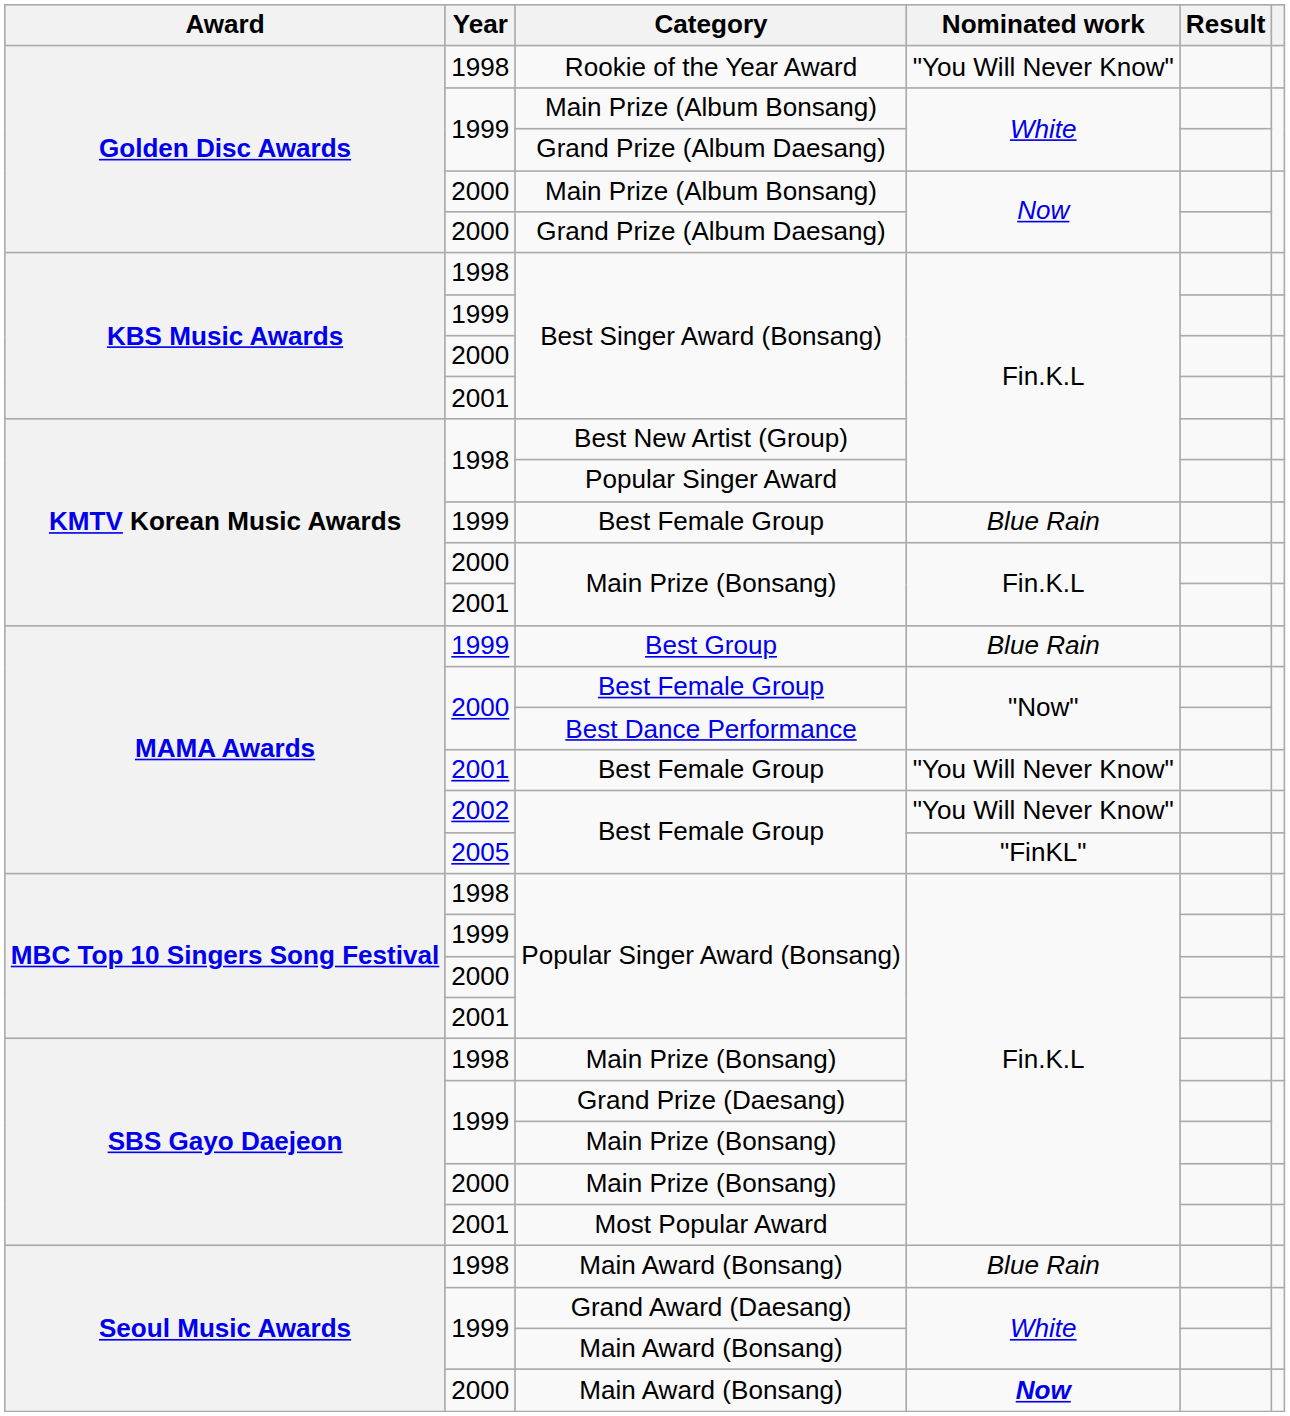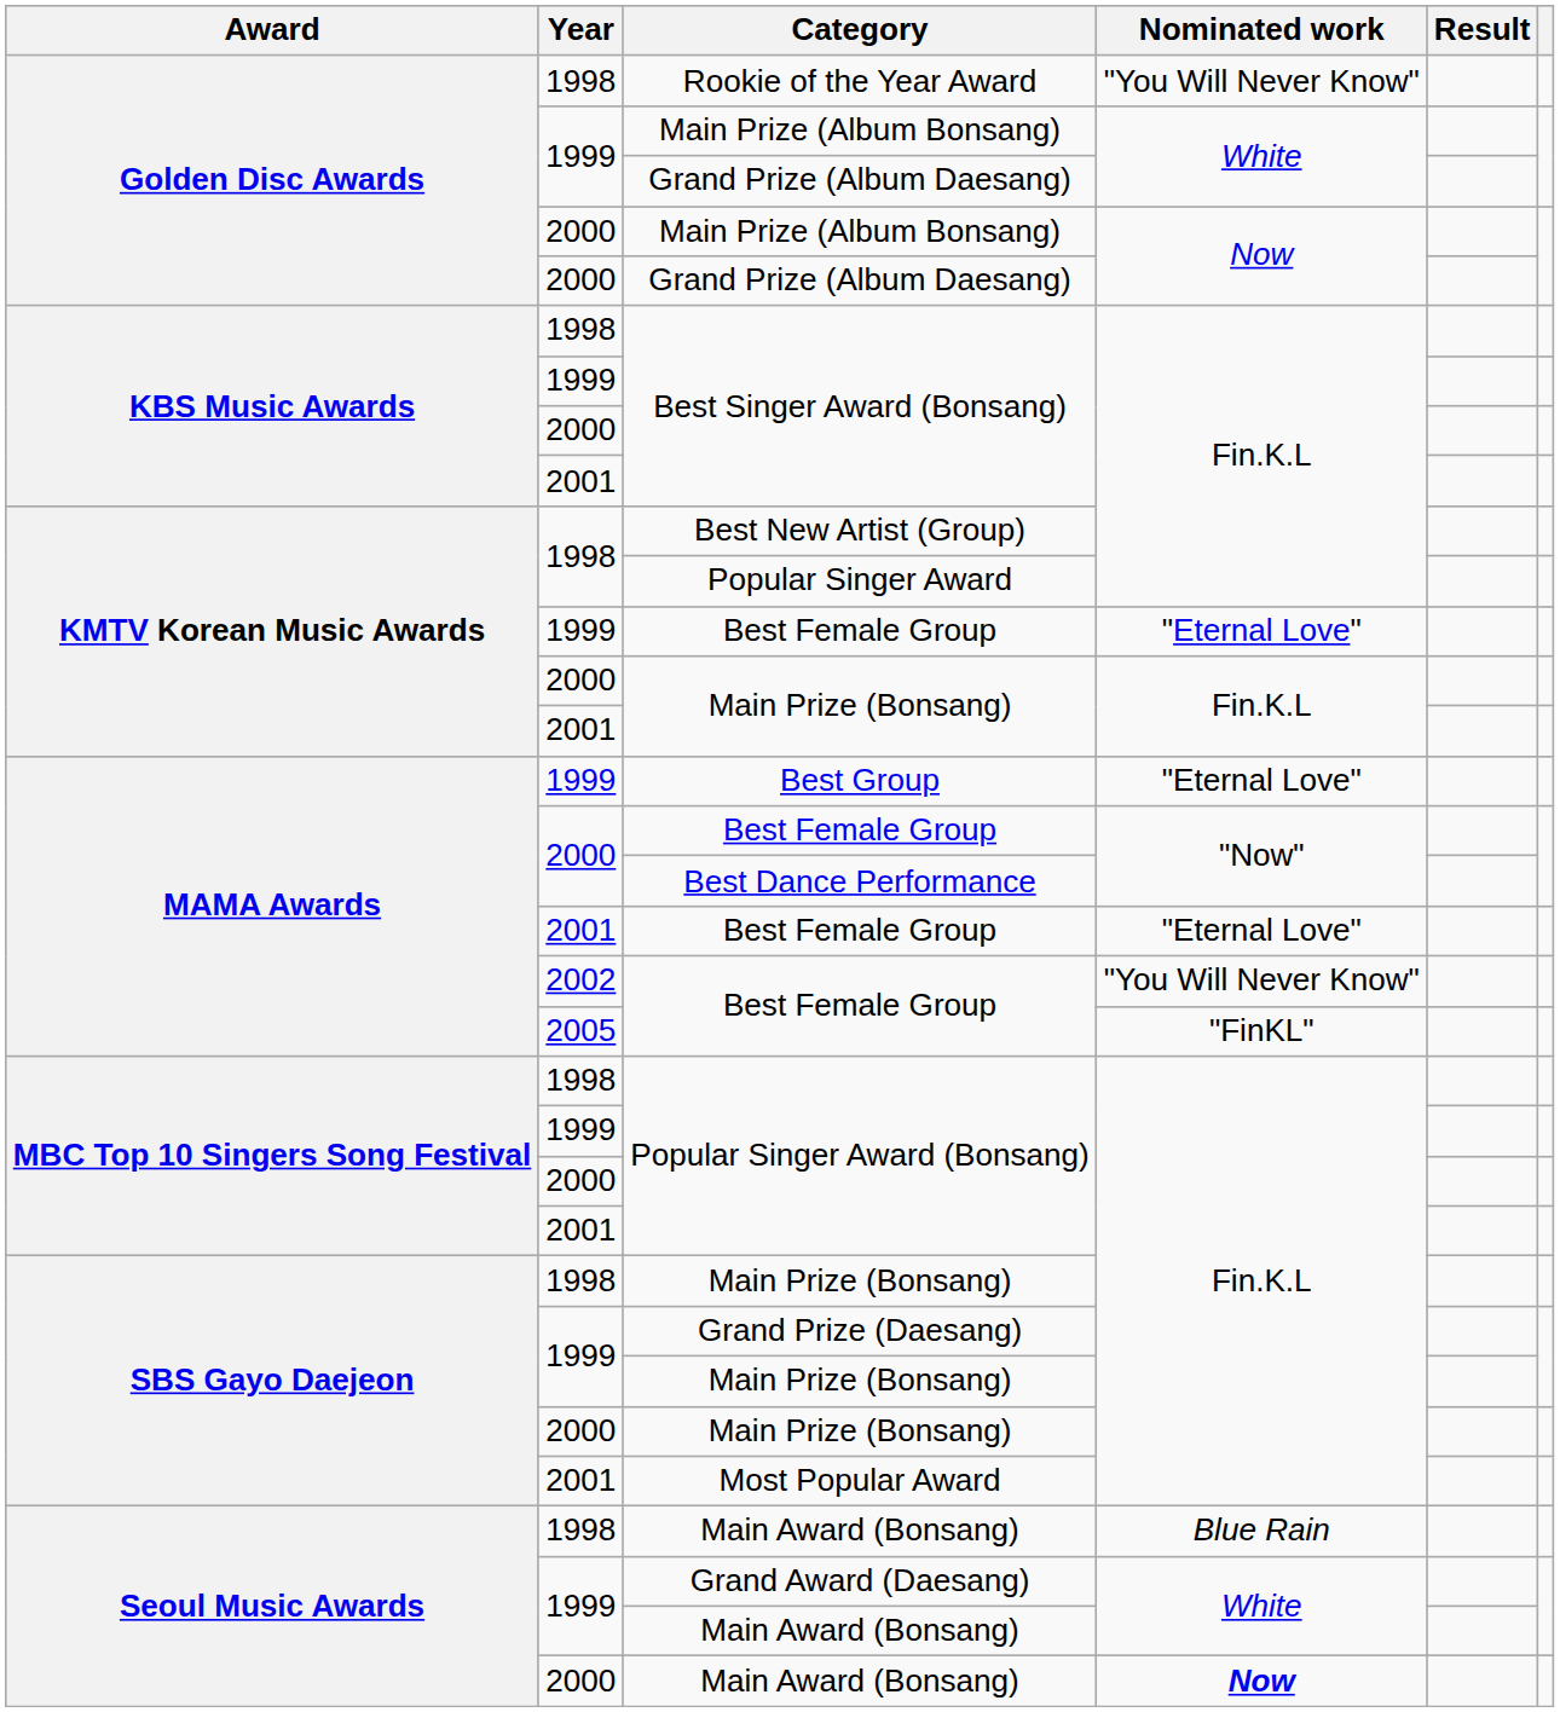1999 / Best Female Group | Nominated work: Blue Rain -> "Eternal Love"
Best Group | Nominated work: Blue Rain -> "Eternal Love"
2001 / Best Female Group | Nominated work: "You Will Never Know" -> "Eternal Love"
